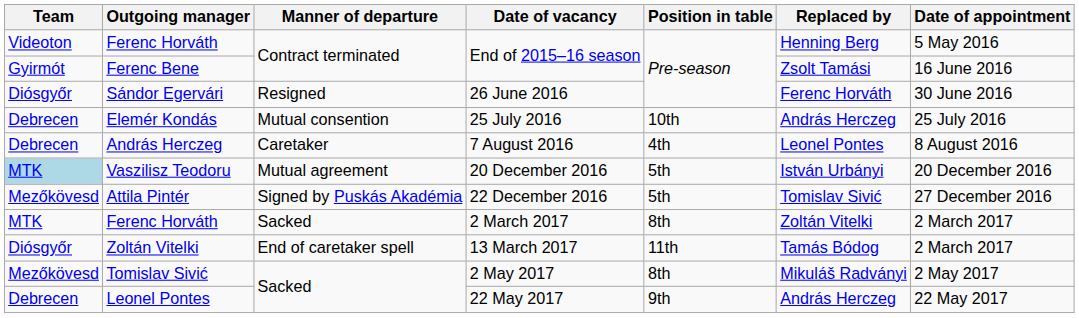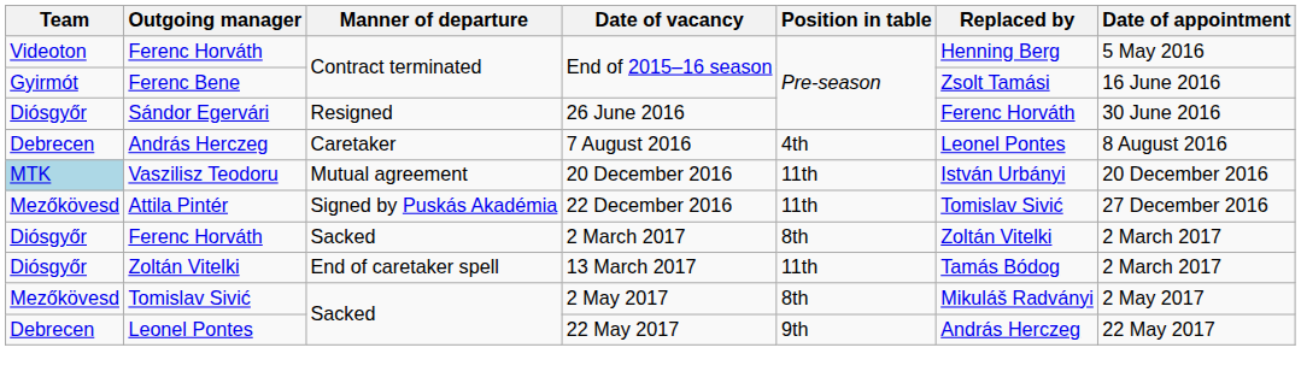- row: Debrecen | Elemér Kondás | Mutual consention | 25 July 2016 | 10th | András Herczeg | 25 July 2016
Vaszilisz Teodoru | Position in table: 5th -> 11th
Attila Pintér | Position in table: 5th -> 11th
Ferenc Horváth / 2 March 2017 | Team: MTK -> Diósgyőr
